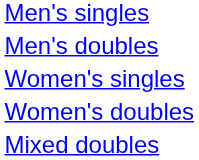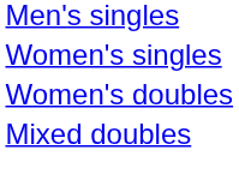- row: Men's doubles
